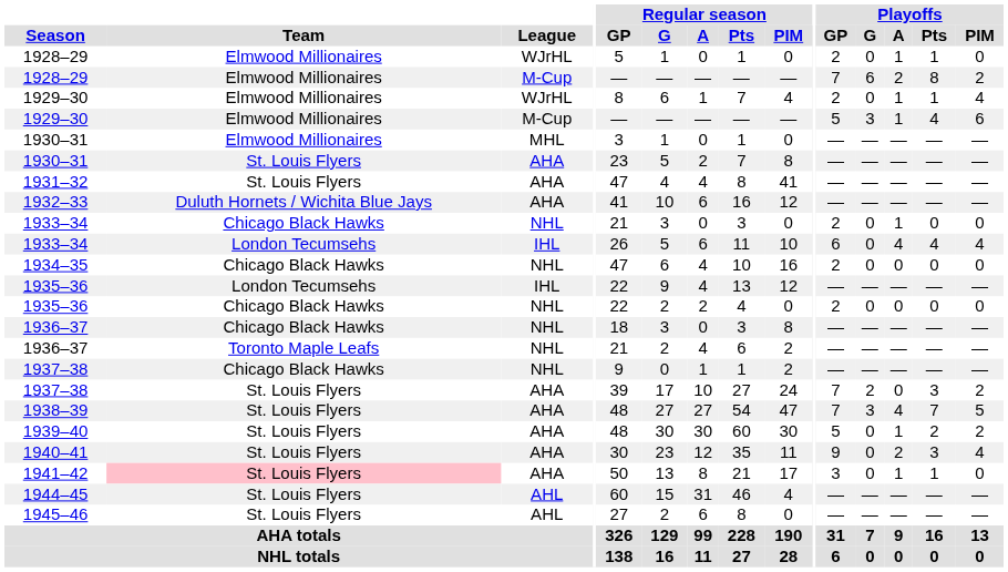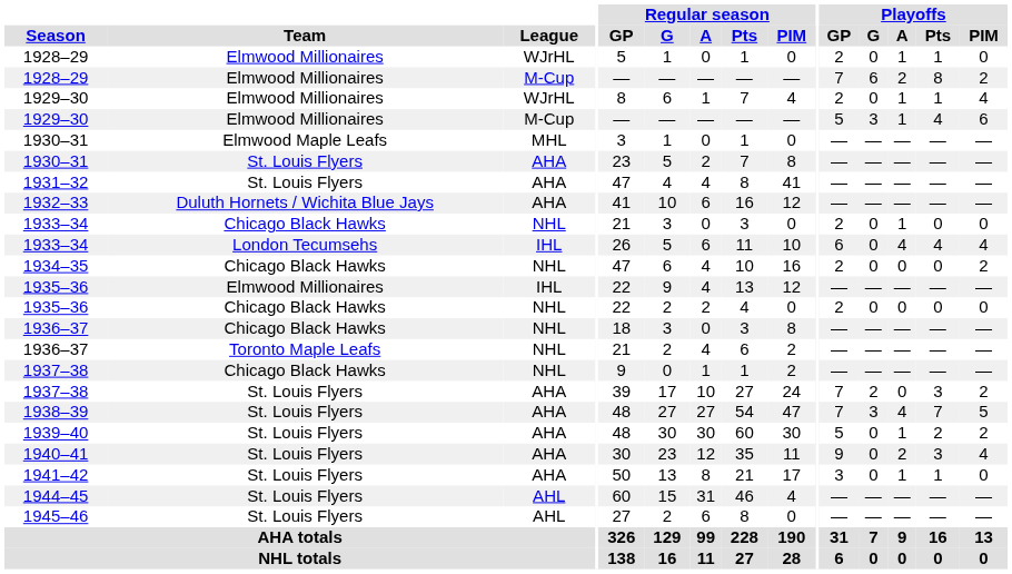1930–31 / MHL | Team: Elmwood Millionaires -> Elmwood Maple Leafs
1934–35 | Playoffs / PIM: 0 -> 2
1935–36 / IHL | Team: London Tecumsehs -> Elmwood Millionaires
1941–42 | Team: pink background -> no background
